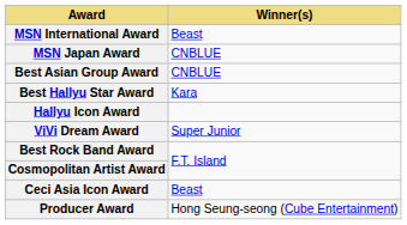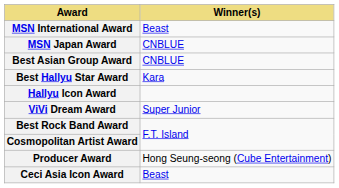rows swapped: Ceci Asia Icon Award <-> Producer Award
